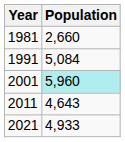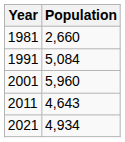2001 | Population: paleturquoise background -> no background
2021 | Population: 4,933 -> 4,934
